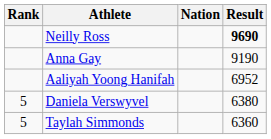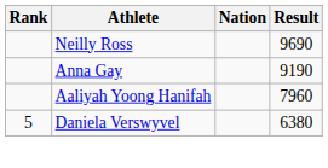Neilly Ross | Result: bold -> normal
Aaliyah Yoong Hanifah | Result: 6952 -> 7960
- row: 5 | Taylah Simmonds | 6360
